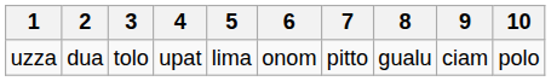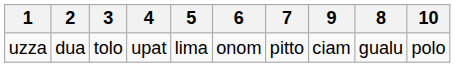columns swapped: 8 <-> 9
